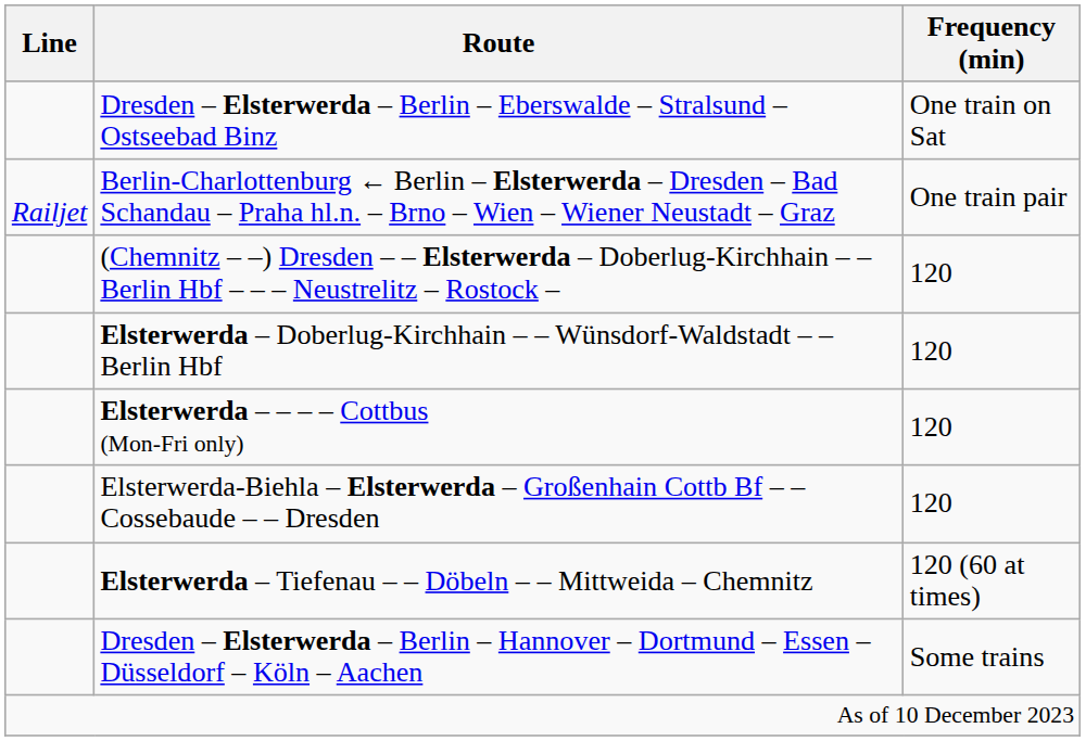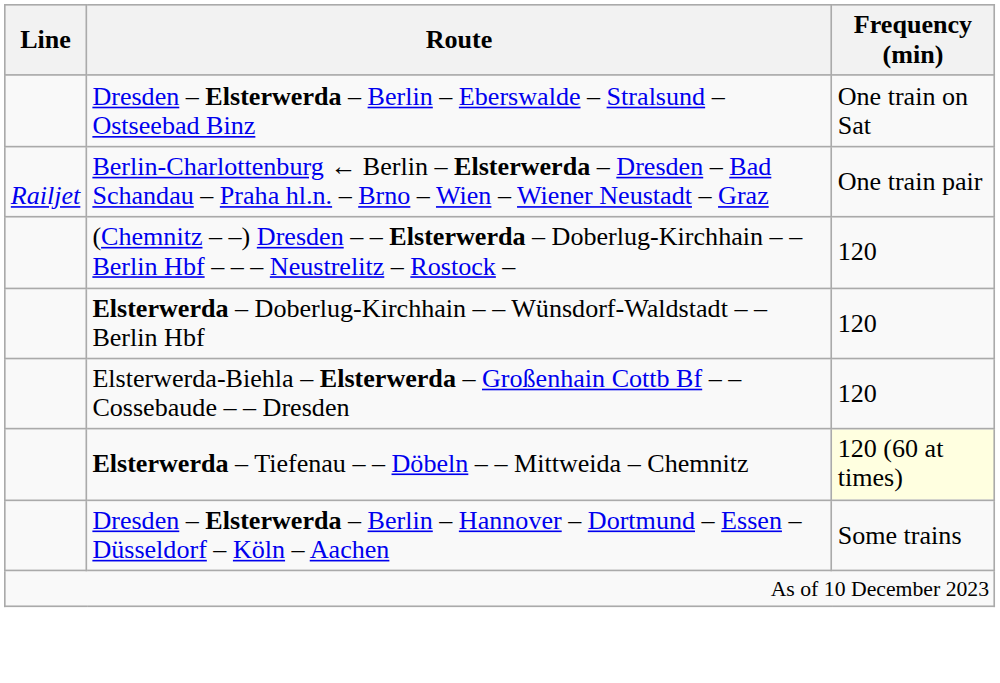- row: Elsterwerda – – – – Cottbus (Mon-Fri only) | 120
Elsterwerda – Tiefenau – – Döbeln – – Mittweida – Chemnitz | Frequency (min): no background -> lightyellow background
